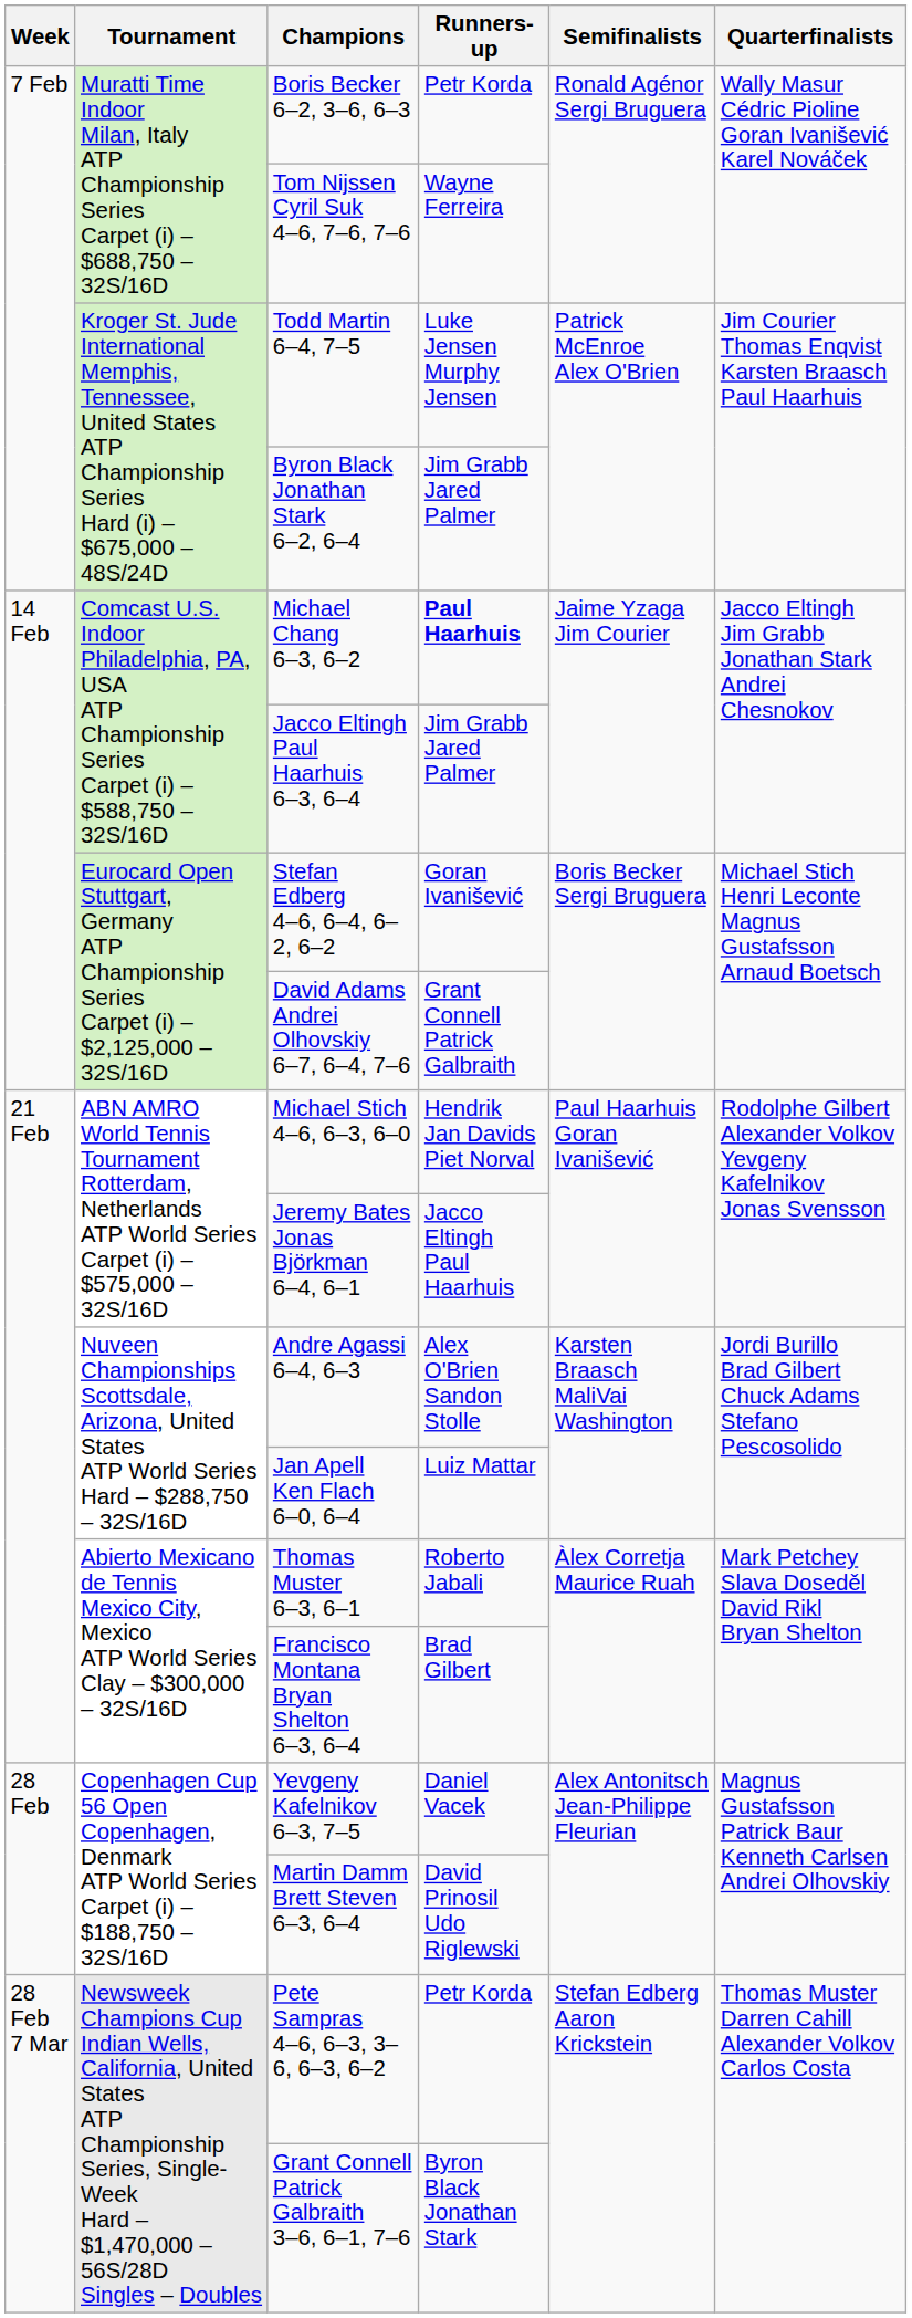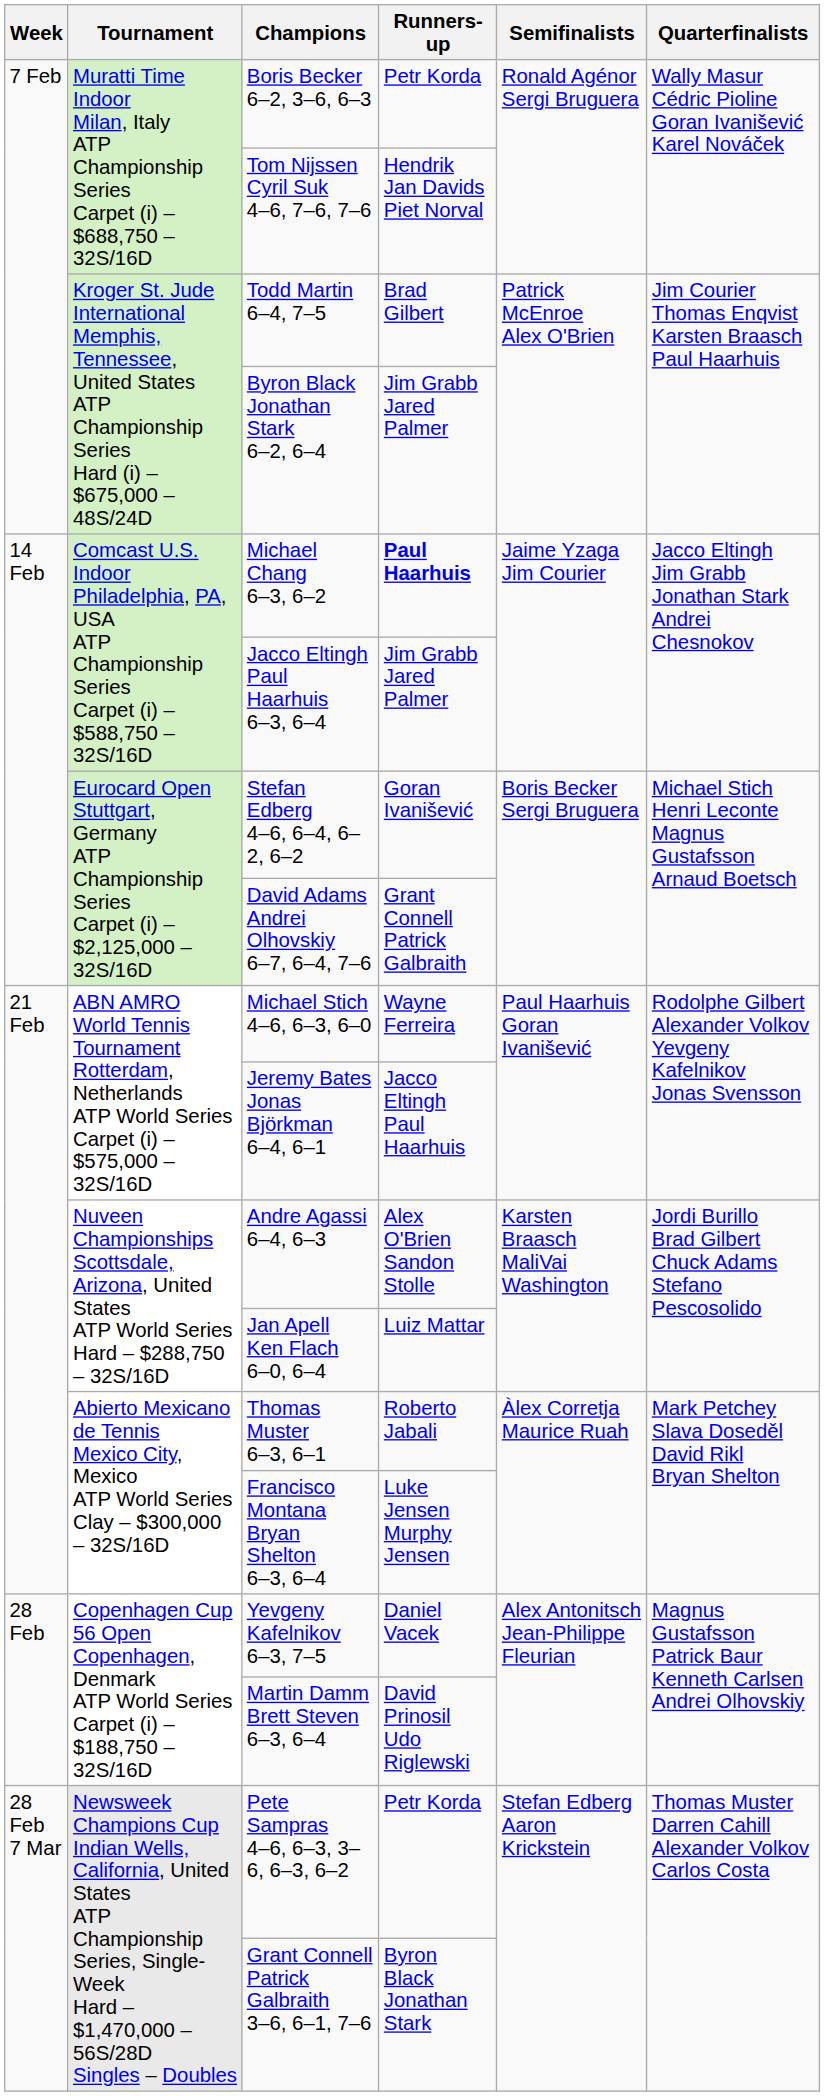Tom Nijssen Cyril Suk 4–6, 7–6, 7–6 | Runners-up: Wayne Ferreira -> Hendrik Jan Davids Piet Norval
Todd Martin 6–4, 7–5 | Runners-up: Luke Jensen Murphy Jensen -> Brad Gilbert
Michael Stich 4–6, 6–3, 6–0 | Runners-up: Hendrik Jan Davids Piet Norval -> Wayne Ferreira
Francisco Montana Bryan Shelton 6–3, 6–4 | Runners-up: Brad Gilbert -> Luke Jensen Murphy Jensen
